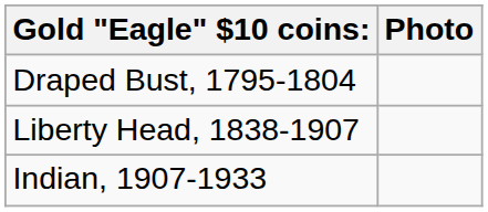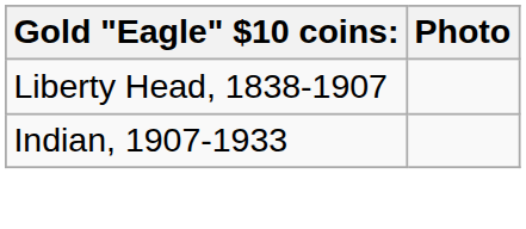- row: Draped Bust, 1795-1804
